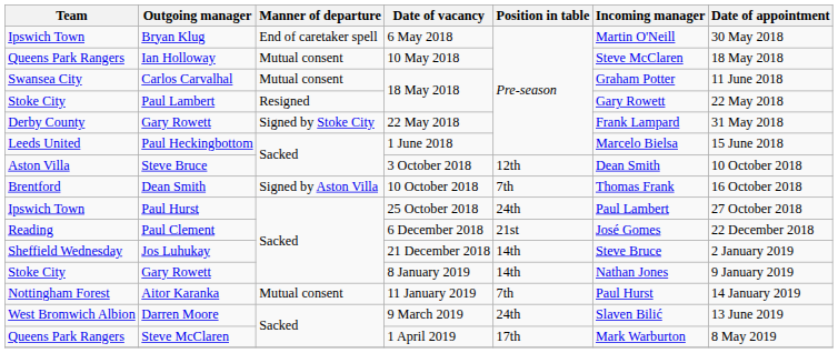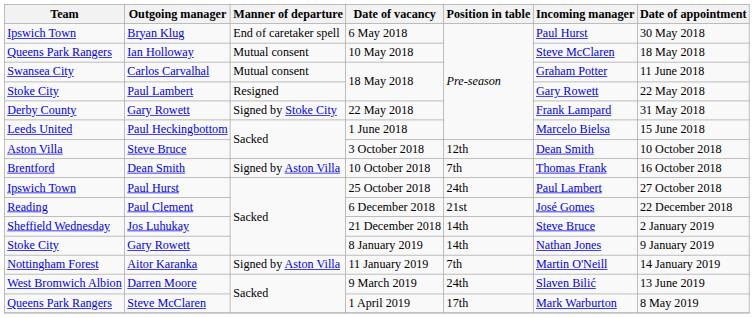Bryan Klug | Incoming manager: Martin O'Neill -> Paul Hurst
Aitor Karanka | Manner of departure: Mutual consent -> Signed by Aston Villa
Aitor Karanka | Incoming manager: Paul Hurst -> Martin O'Neill
